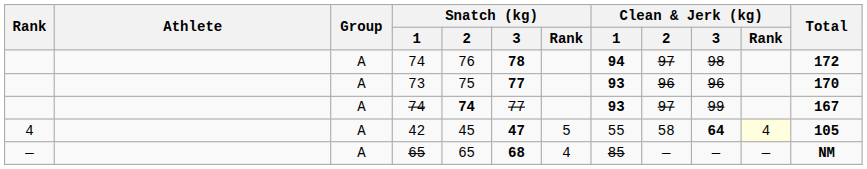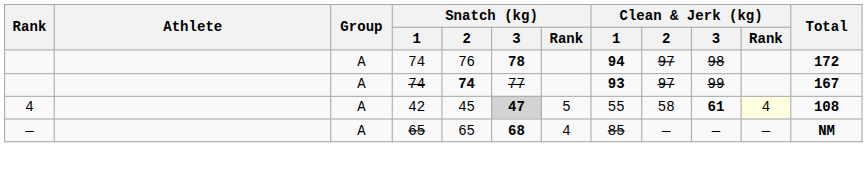- row: A | 73 | 75 | 77 | 93 | 96 | 96 | 170
42 | Snatch (kg) / 3: no background -> lightgrey background
42 | Clean & Jerk (kg) / 3: 64 -> 61
42 | Total: 105 -> 108
